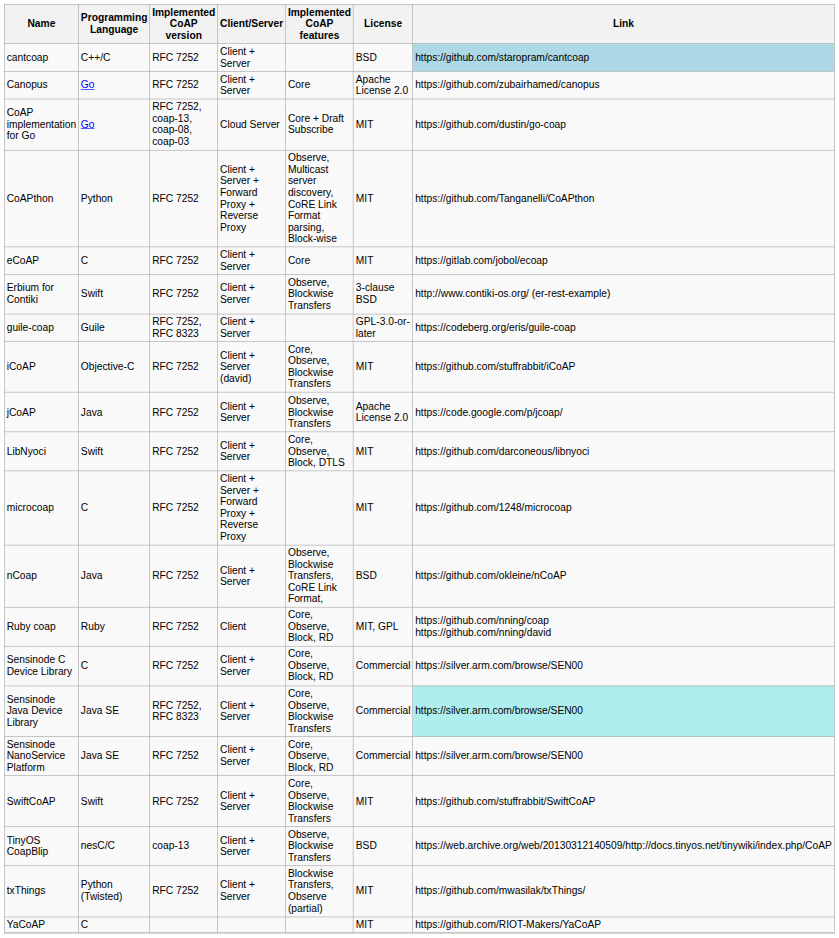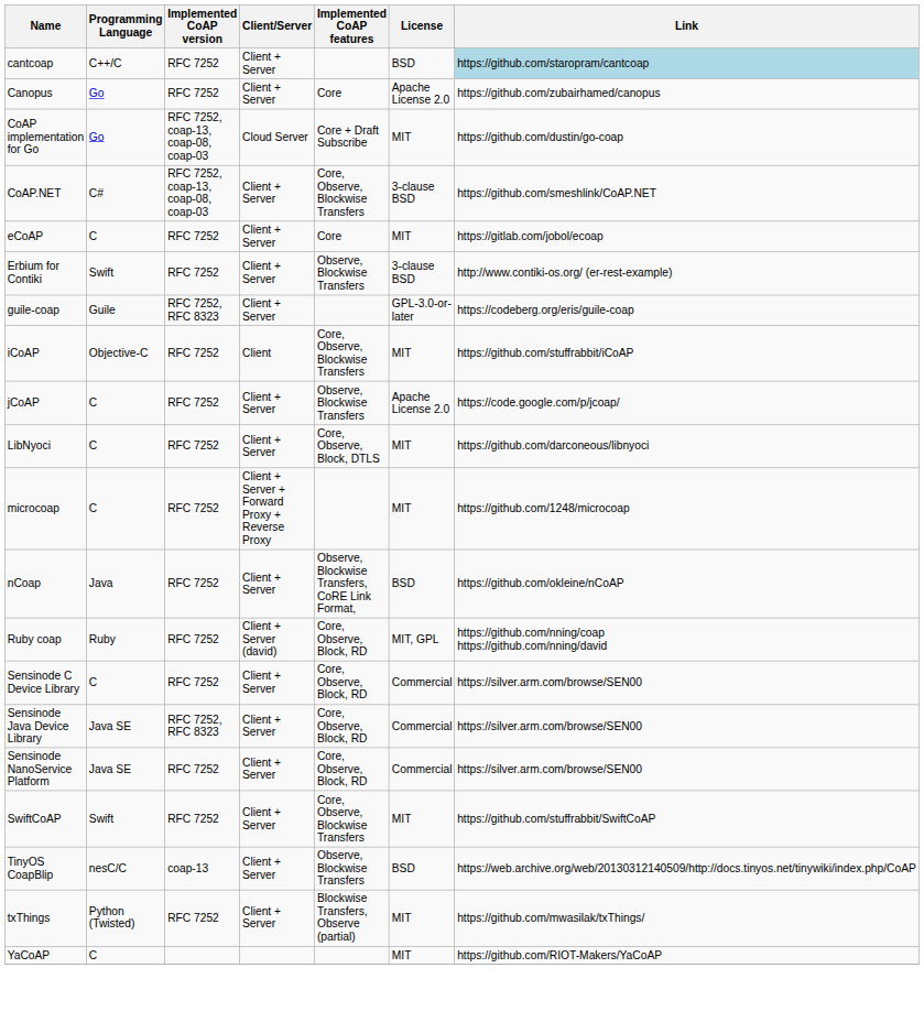+ row: CoAP.NET | C# | RFC 7252, coap-13, coap-08, coap-03 | Client + Server | Core, Observe, Blockwise Transfers | 3-clause BSD | https://github.com/smeshlink/CoAP.NET
- row: CoAPthon | Python | RFC 7252 | Client + Server + Forward Proxy + Reverse Proxy | Observe, Multicast server discovery, CoRE Link Format parsing, Block-wise | MIT | https://github.com/Tanganelli/CoAPthon
iCoAP | Client/Server: Client + Server (david) -> Client
jCoAP | Programming Language: Java -> C
LibNyoci | Programming Language: Swift -> C
Ruby coap | Client/Server: Client -> Client + Server (david)
Sensinode Java Device Library | Implemented CoAP features: Core, Observe, Blockwise Transfers -> Core, Observe, Block, RD
Sensinode Java Device Library | Link: paleturquoise background -> no background
